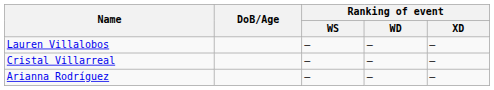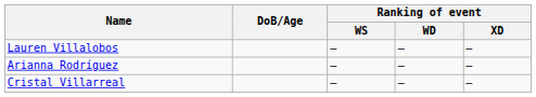rows swapped: Cristal Villarreal <-> Arianna Rodríguez
